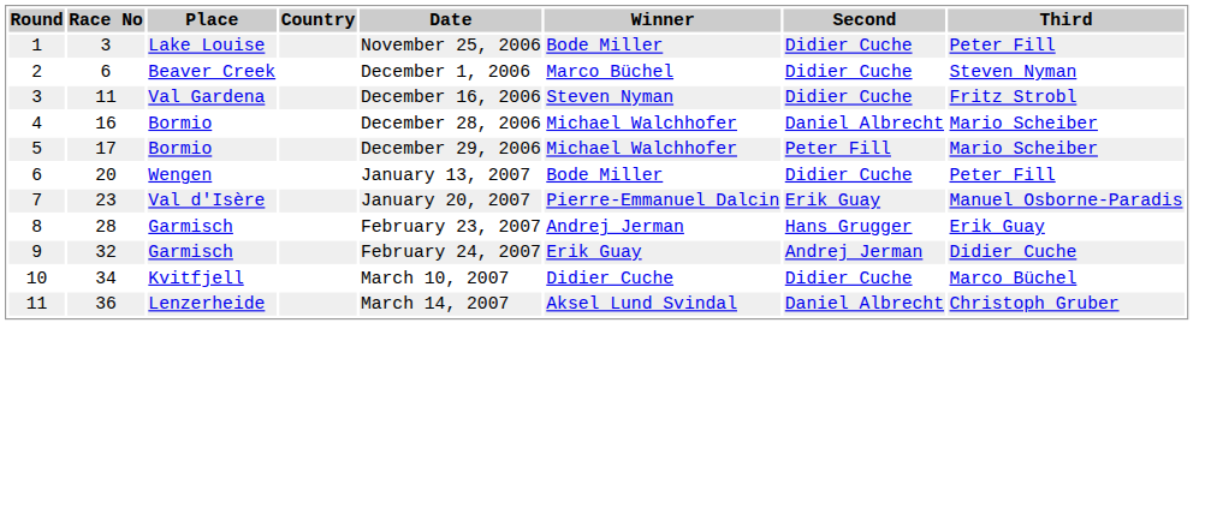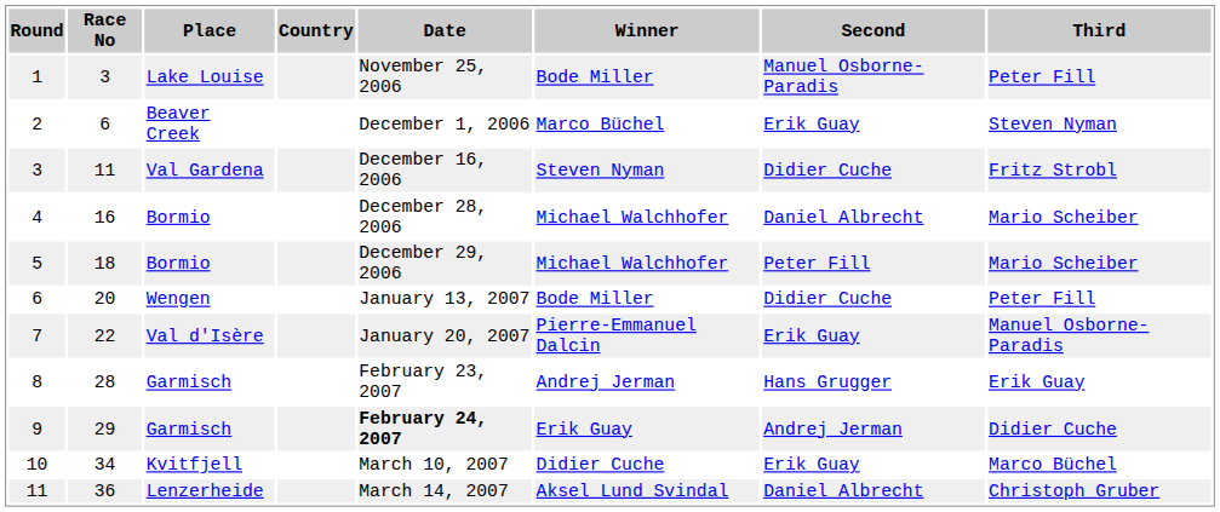1 | Second: Didier Cuche -> Manuel Osborne-Paradis
2 | Second: Didier Cuche -> Erik Guay
5 | Race No: 17 -> 18
7 | Race No: 23 -> 22
9 | Race No: 32 -> 29
9 | Date: normal -> bold
10 | Second: Didier Cuche -> Erik Guay
